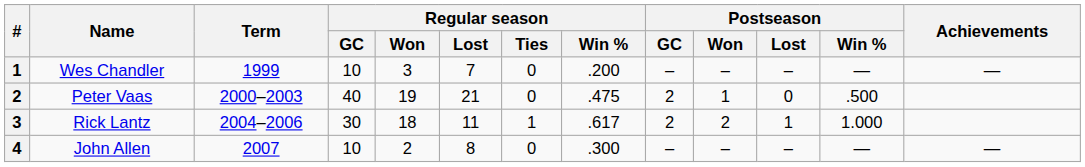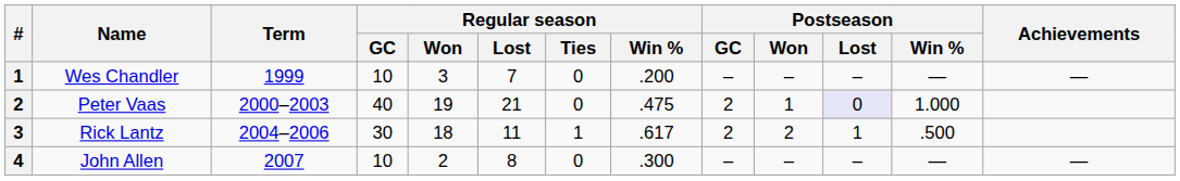Peter Vaas | Postseason / Lost: no background -> lavender background
Peter Vaas | Postseason / Win %: .500 -> 1.000
Rick Lantz | Postseason / Win %: 1.000 -> .500
